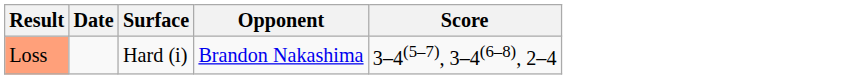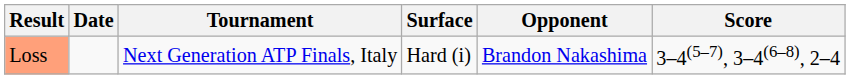+ column: Tournament | Next Generation ATP Finals, Italy
